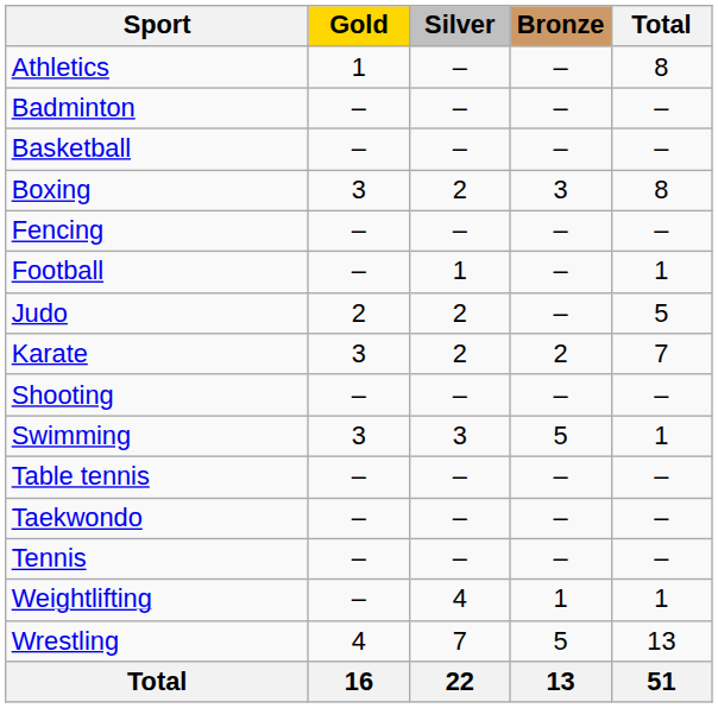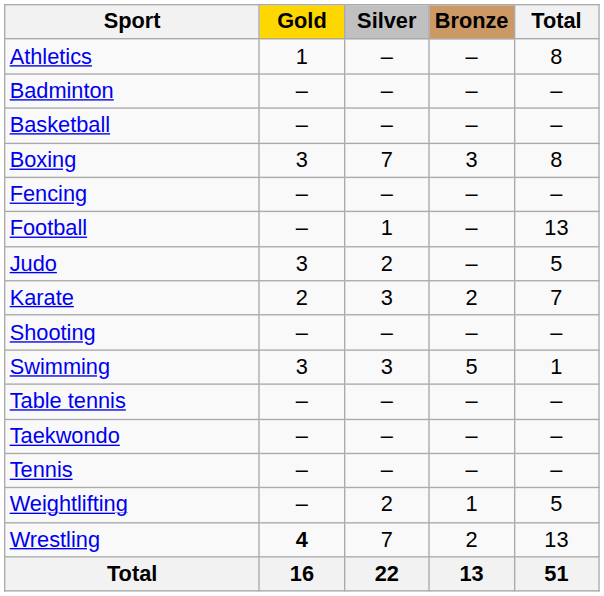Boxing | Silver: 2 -> 7
Football | Total: 1 -> 13
Judo | Gold: 2 -> 3
Karate | Gold: 3 -> 2
Karate | Silver: 2 -> 3
Weightlifting | Silver: 4 -> 2
Weightlifting | Total: 1 -> 5
Wrestling | Gold: normal -> bold
Wrestling | Bronze: 5 -> 2
